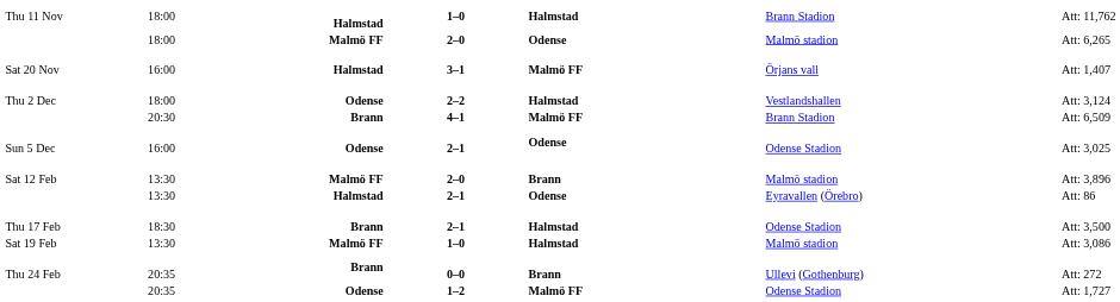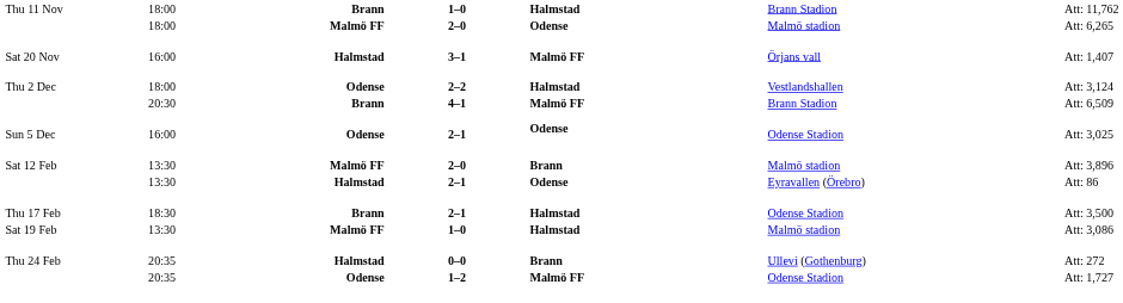Thu 11 Nov | column 3: Halmstad -> Brann
Thu 24 Feb | column 3: Brann -> Halmstad
